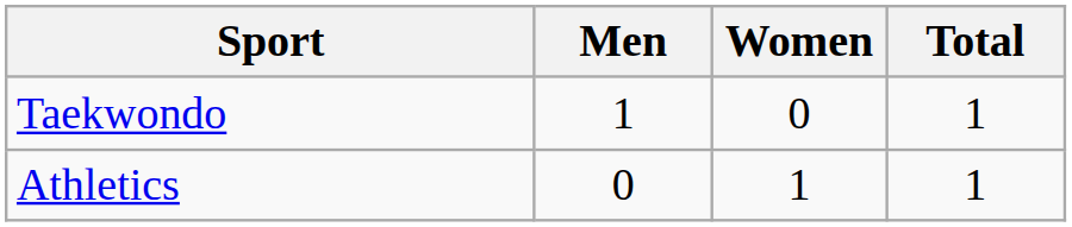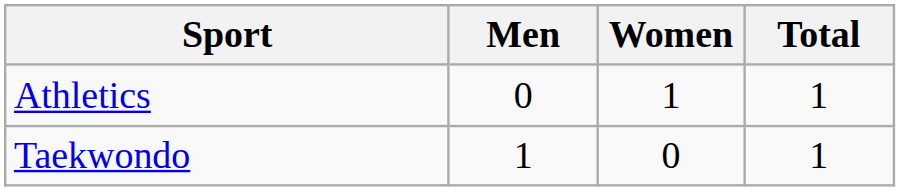rows swapped: Athletics <-> Taekwondo
